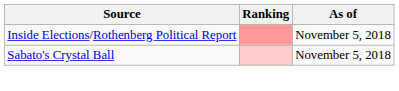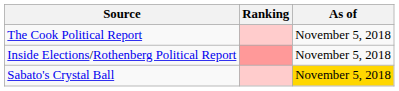+ row: The Cook Political Report | November 5, 2018
Sabato's Crystal Ball | As of: no background -> gold background
